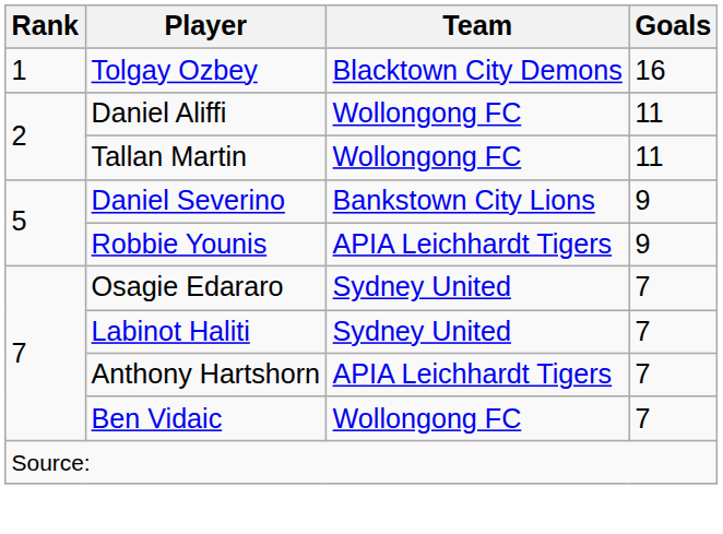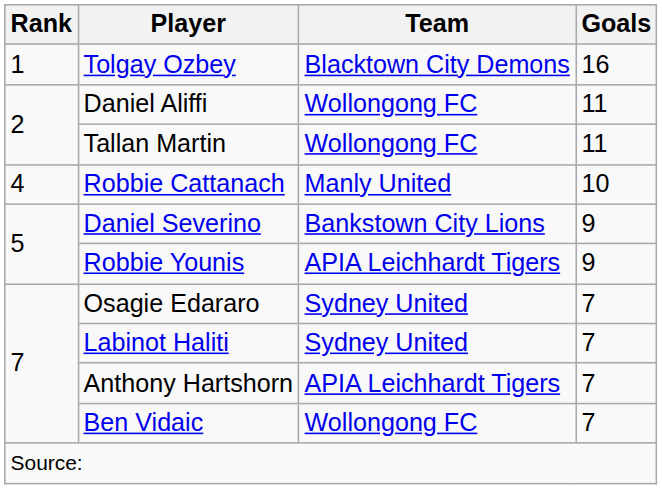+ row: 4 | Robbie Cattanach | Manly United | 10
